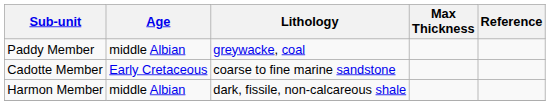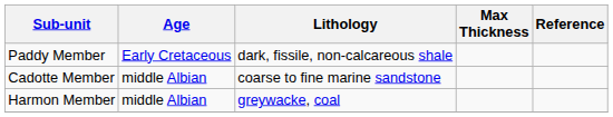Paddy Member | Age: middle Albian -> Early Cretaceous
Paddy Member | Lithology: greywacke, coal -> dark, fissile, non-calcareous shale
Cadotte Member | Age: Early Cretaceous -> middle Albian
Harmon Member | Lithology: dark, fissile, non-calcareous shale -> greywacke, coal
